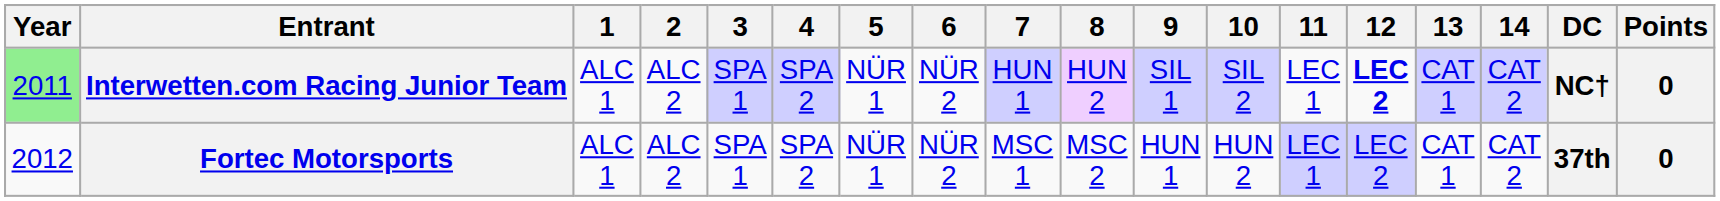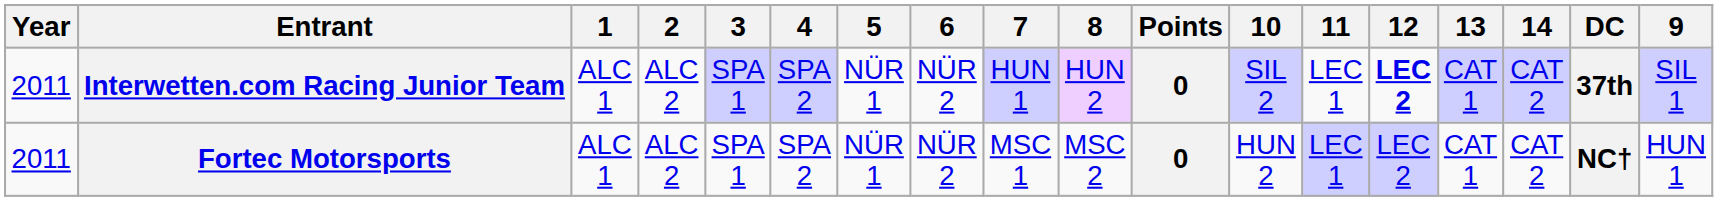columns swapped: 9 <-> Points
Interwetten.com Racing Junior Team | Year: lightgreen background -> no background
Interwetten.com Racing Junior Team | DC: NC† -> 37th
Fortec Motorsports | Year: 2012 -> 2011
Fortec Motorsports | DC: 37th -> NC†
